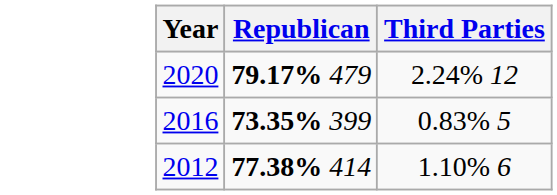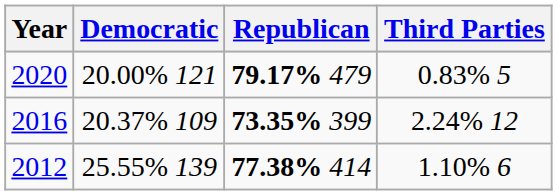+ column: Democratic | 20.00% 121 | 20.37% 109 | 25.55% 139
2020 | Third Parties: 2.24% 12 -> 0.83% 5
2016 | Third Parties: 0.83% 5 -> 2.24% 12
